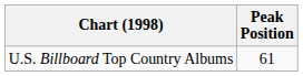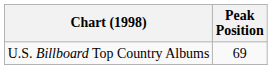U.S. Billboard Top Country Albums | Peak Position: 61 -> 69
